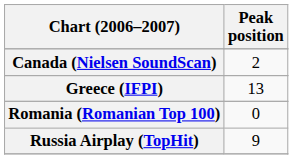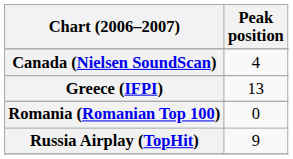Canada (Nielsen SoundScan) | Peak position: 2 -> 4
